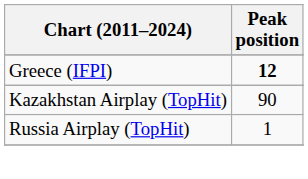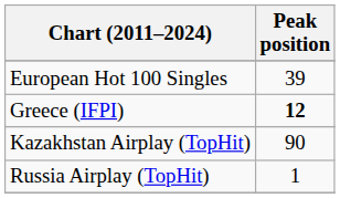+ row: European Hot 100 Singles | 39
